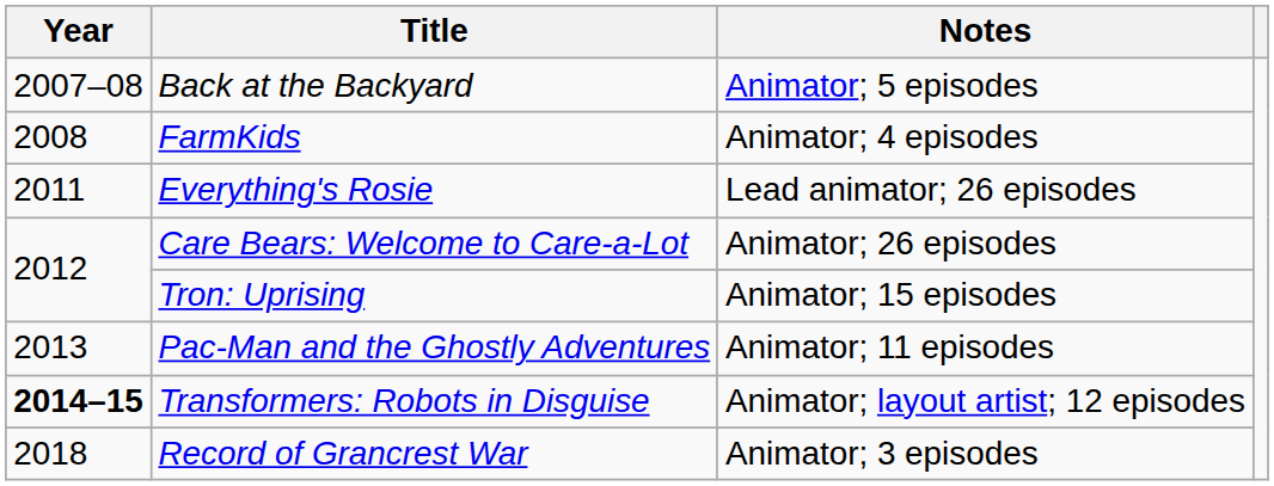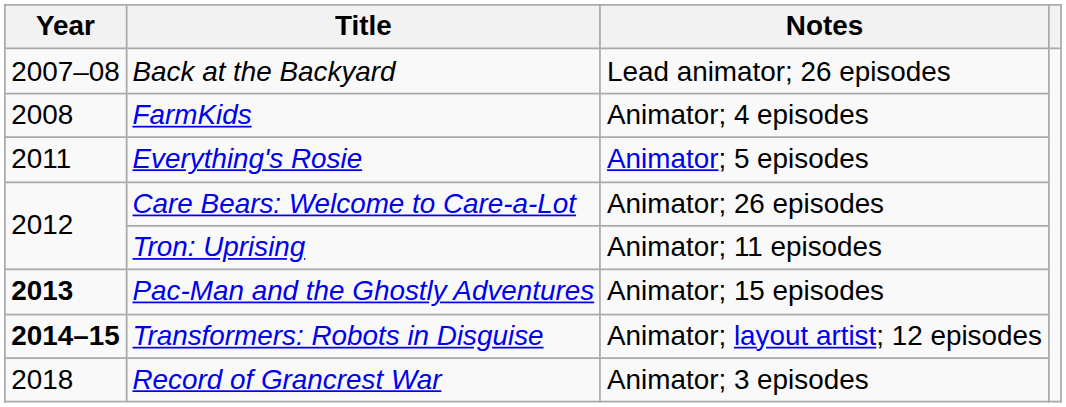Back at the Backyard | Notes: Animator; 5 episodes -> Lead animator; 26 episodes
Everything's Rosie | Notes: Lead animator; 26 episodes -> Animator; 5 episodes
Tron: Uprising | Notes: Animator; 15 episodes -> Animator; 11 episodes
Pac-Man and the Ghostly Adventures | Year: normal -> bold
Pac-Man and the Ghostly Adventures | Notes: Animator; 11 episodes -> Animator; 15 episodes
